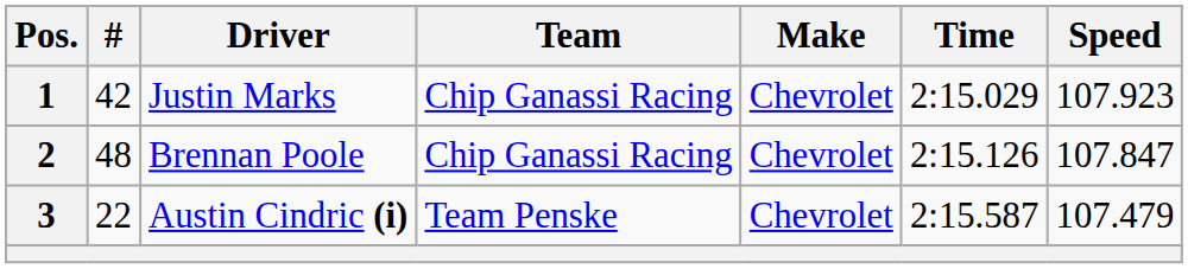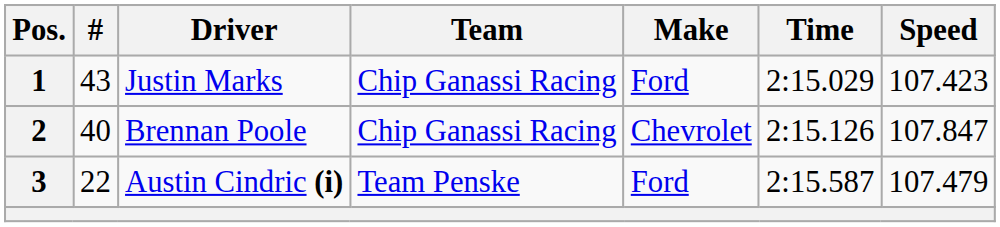1 | #: 42 -> 43
1 | Make: Chevrolet -> Ford
1 | Speed: 107.923 -> 107.423
2 | #: 48 -> 40
3 | Make: Chevrolet -> Ford
